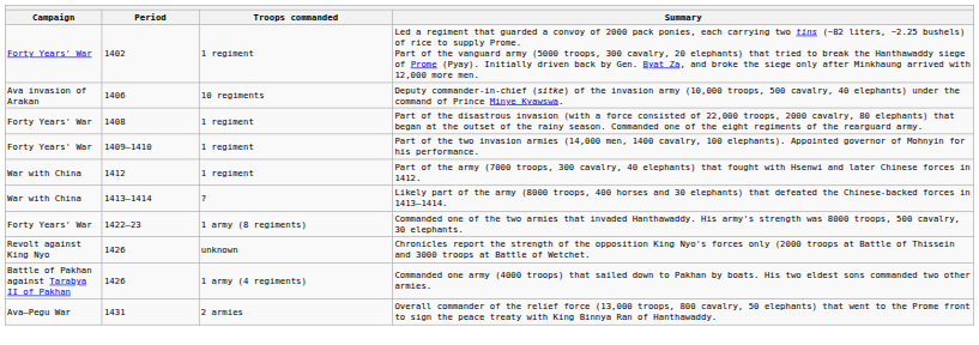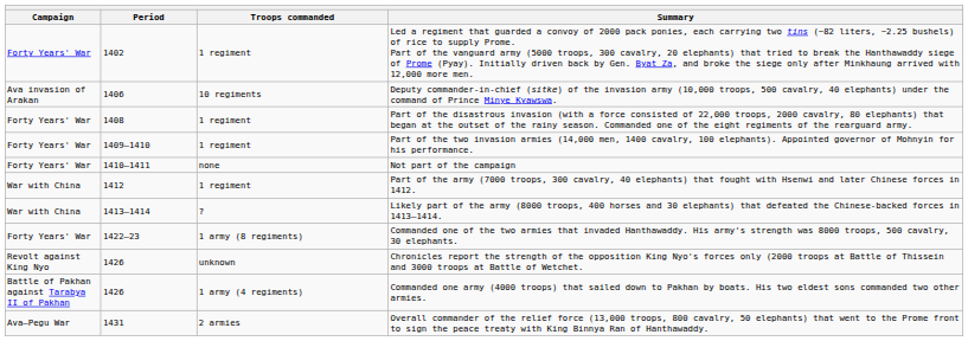+ row: Forty Years' War | 1410–1411 | none | Not part of the campaign
